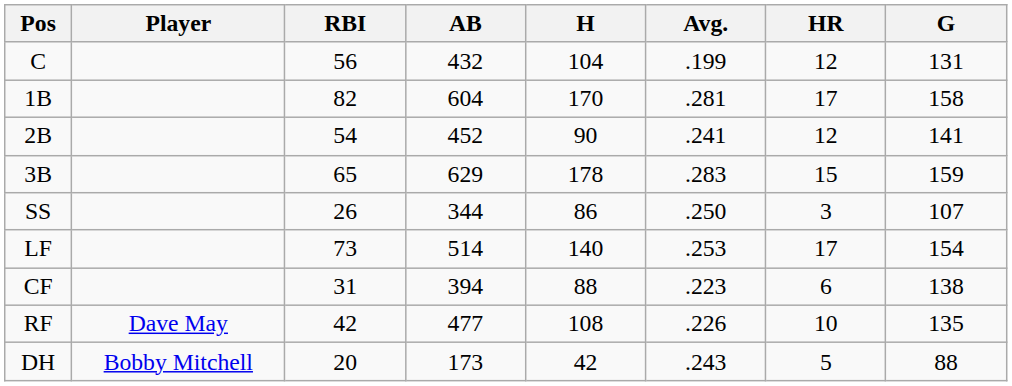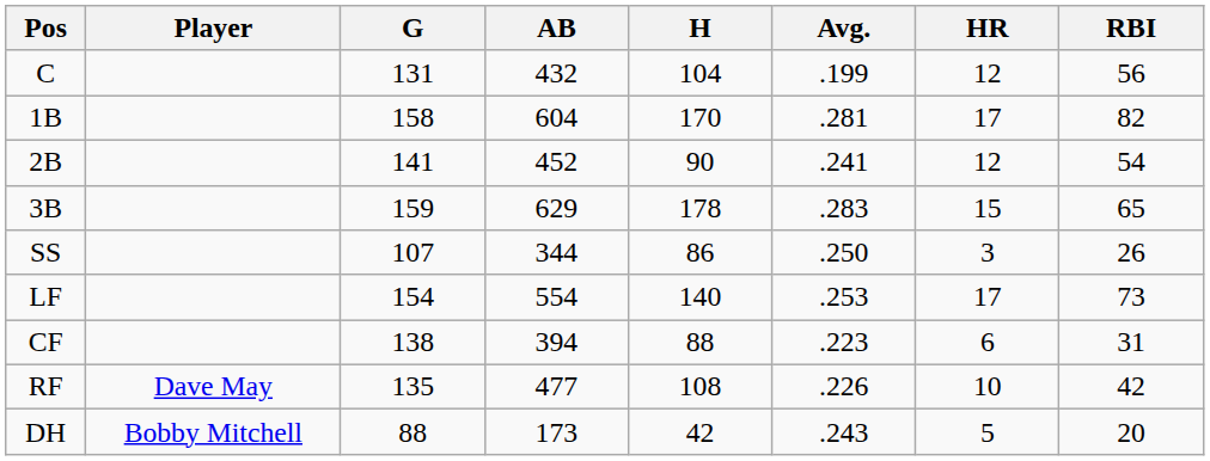columns swapped: G <-> RBI
LF | AB: 514 -> 554
